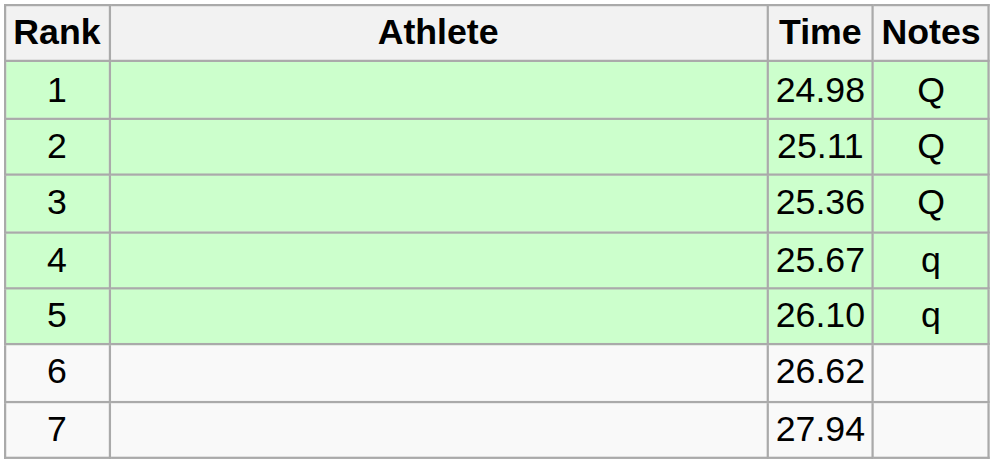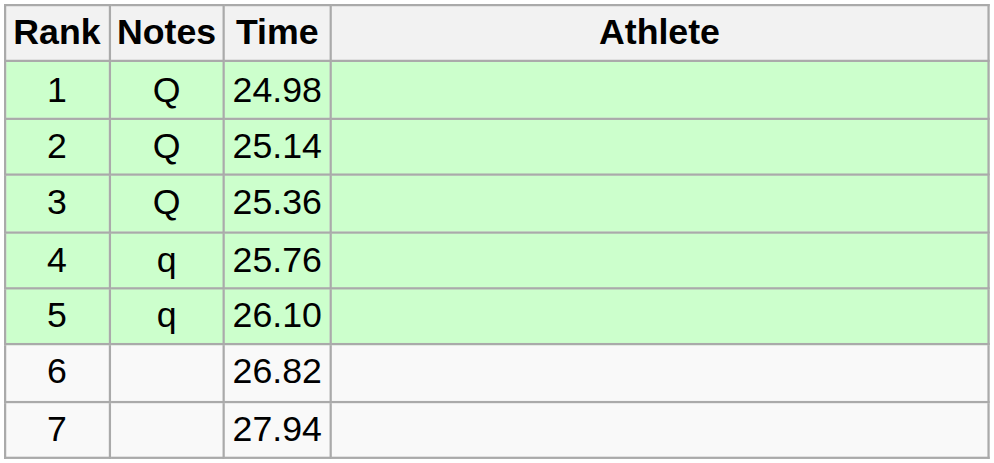columns swapped: Athlete <-> Notes
2 | Time: 25.11 -> 25.14
4 | Time: 25.67 -> 25.76
6 | Time: 26.62 -> 26.82
